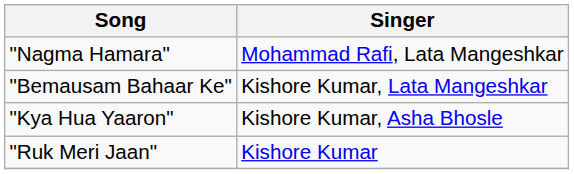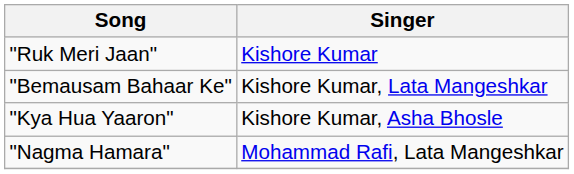rows swapped: "Ruk Meri Jaan" <-> "Nagma Hamara"
